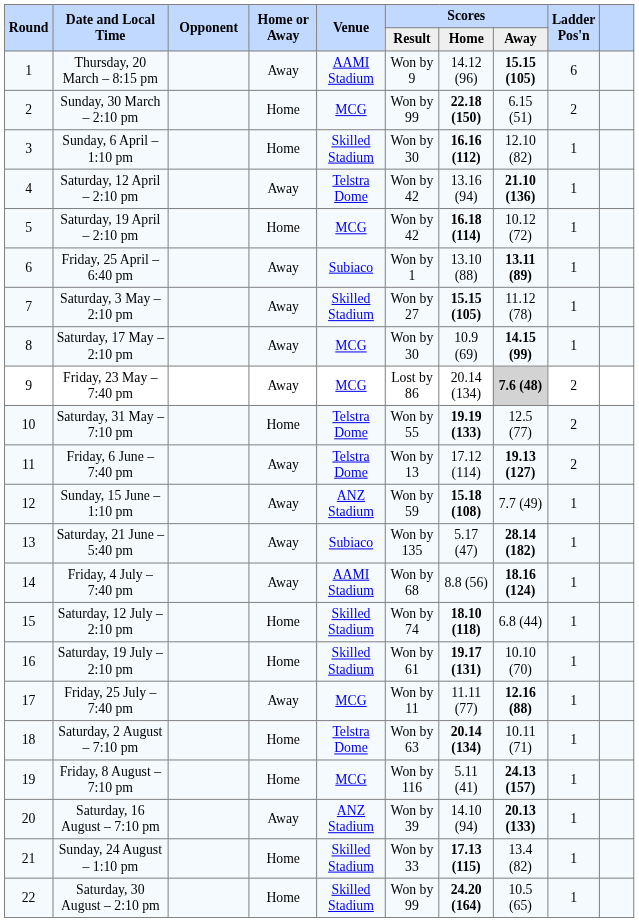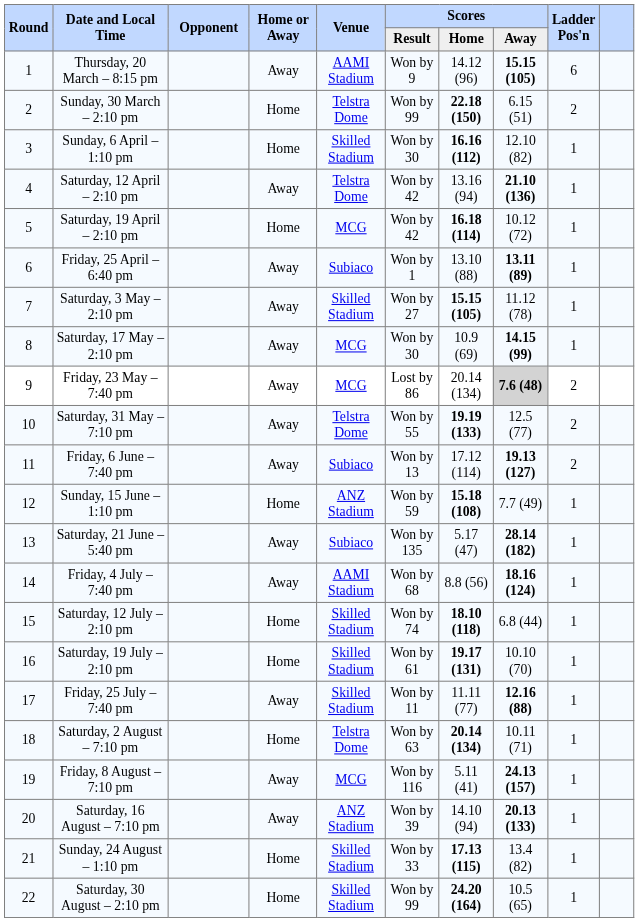Sunday, 30 March – 2:10 pm | Venue: MCG -> Telstra Dome
Saturday, 31 May – 7:10 pm | Home or Away: Home -> Away
Friday, 6 June – 7:40 pm | Venue: Telstra Dome -> Subiaco
Sunday, 15 June – 1:10 pm | Home or Away: Away -> Home
Friday, 25 July – 7:40 pm | Venue: MCG -> Skilled Stadium
Friday, 8 August – 7:10 pm | Home or Away: Home -> Away
